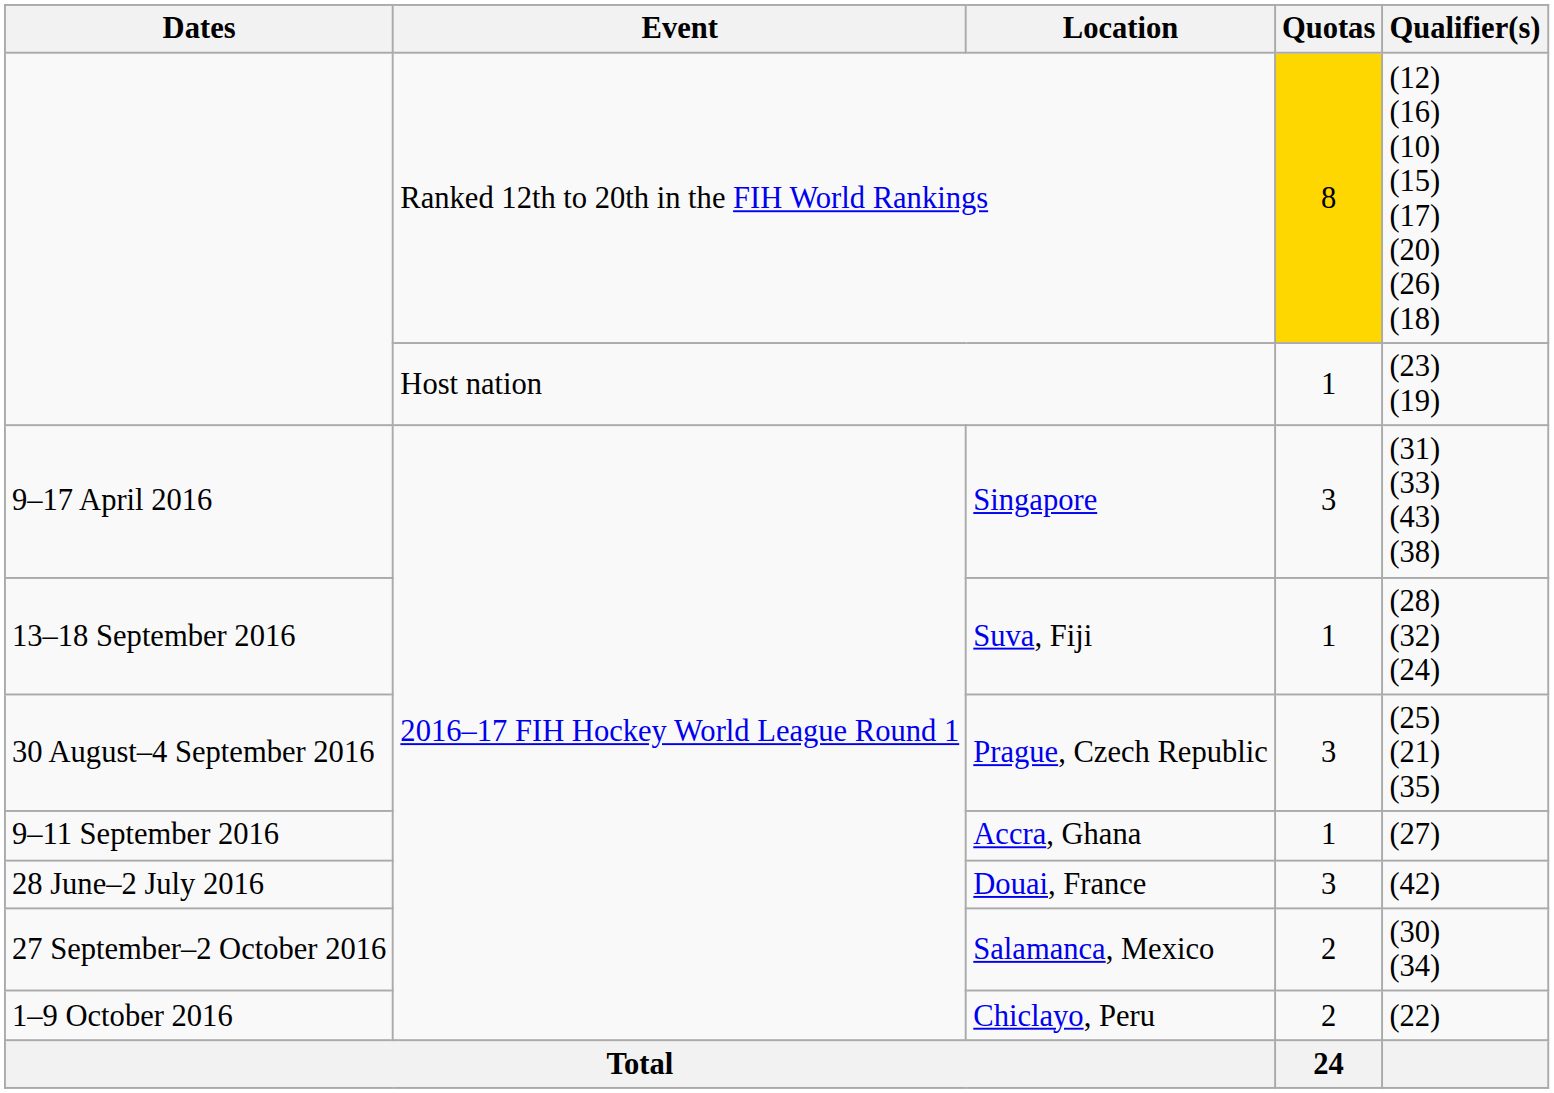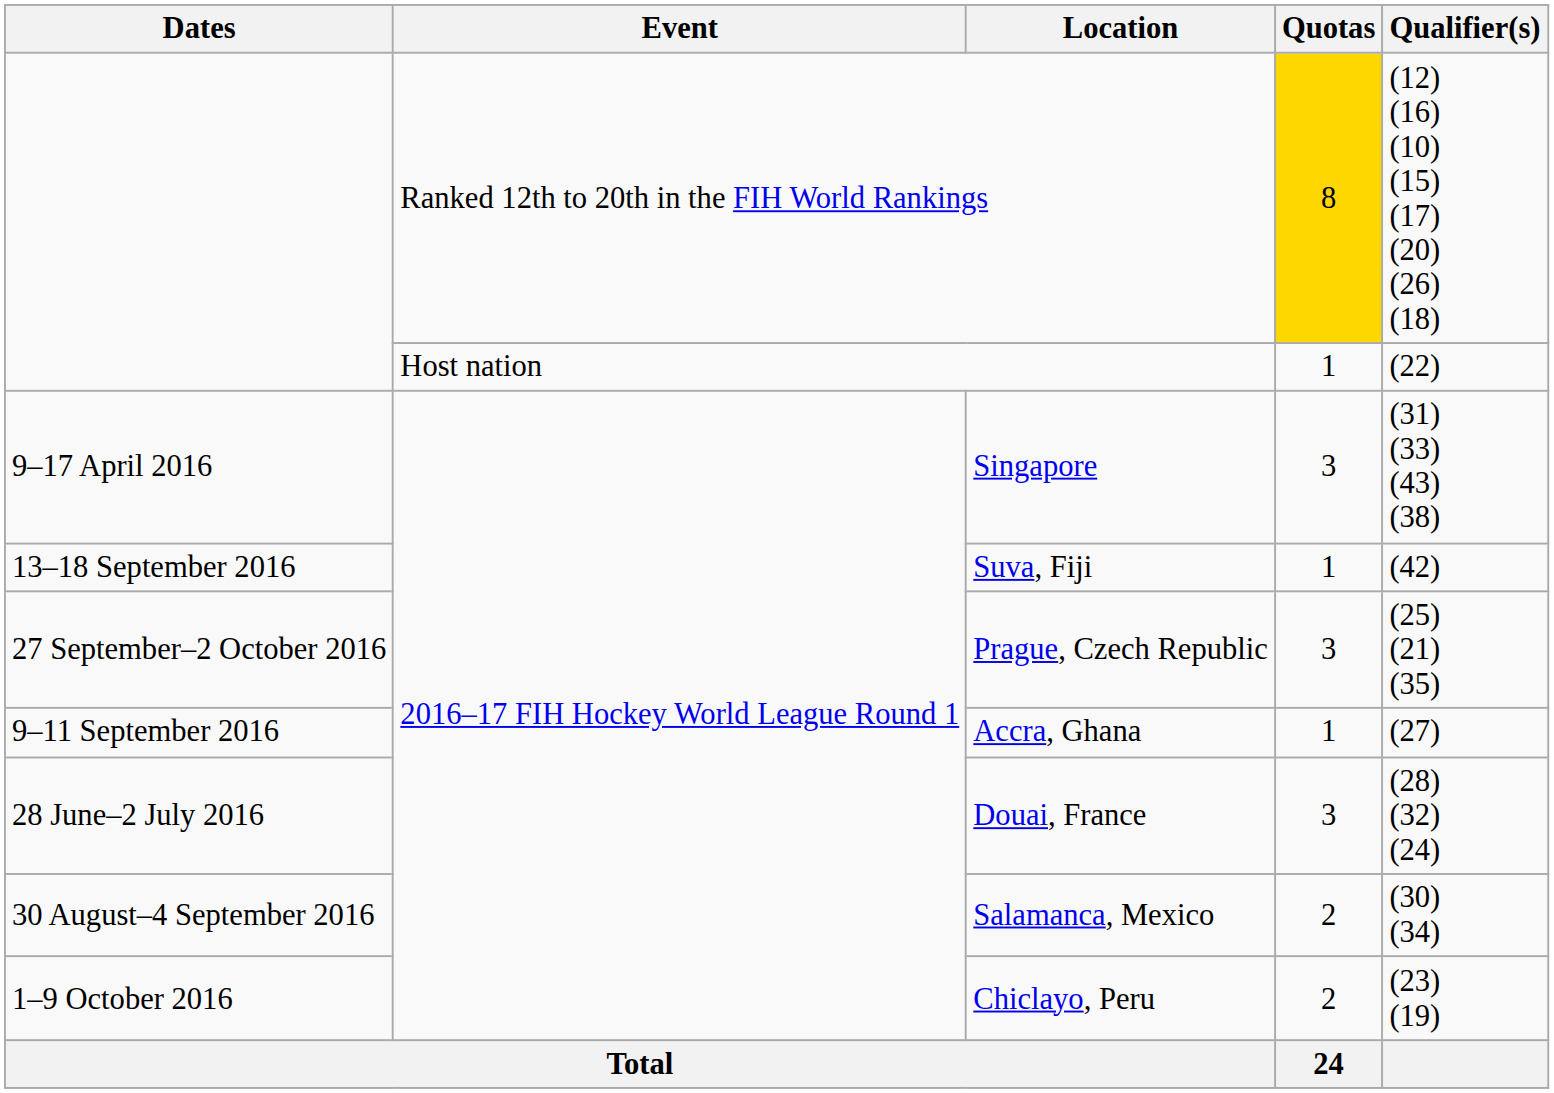Host nation | Qualifier(s): (23) (19) -> (22)
Suva, Fiji | Qualifier(s): (28) (32) (24) -> (42)
Prague, Czech Republic | Dates: 30 August–4 September 2016 -> 27 September–2 October 2016
Douai, France | Qualifier(s): (42) -> (28) (32) (24)
Salamanca, Mexico | Dates: 27 September–2 October 2016 -> 30 August–4 September 2016
Chiclayo, Peru | Qualifier(s): (22) -> (23) (19)
